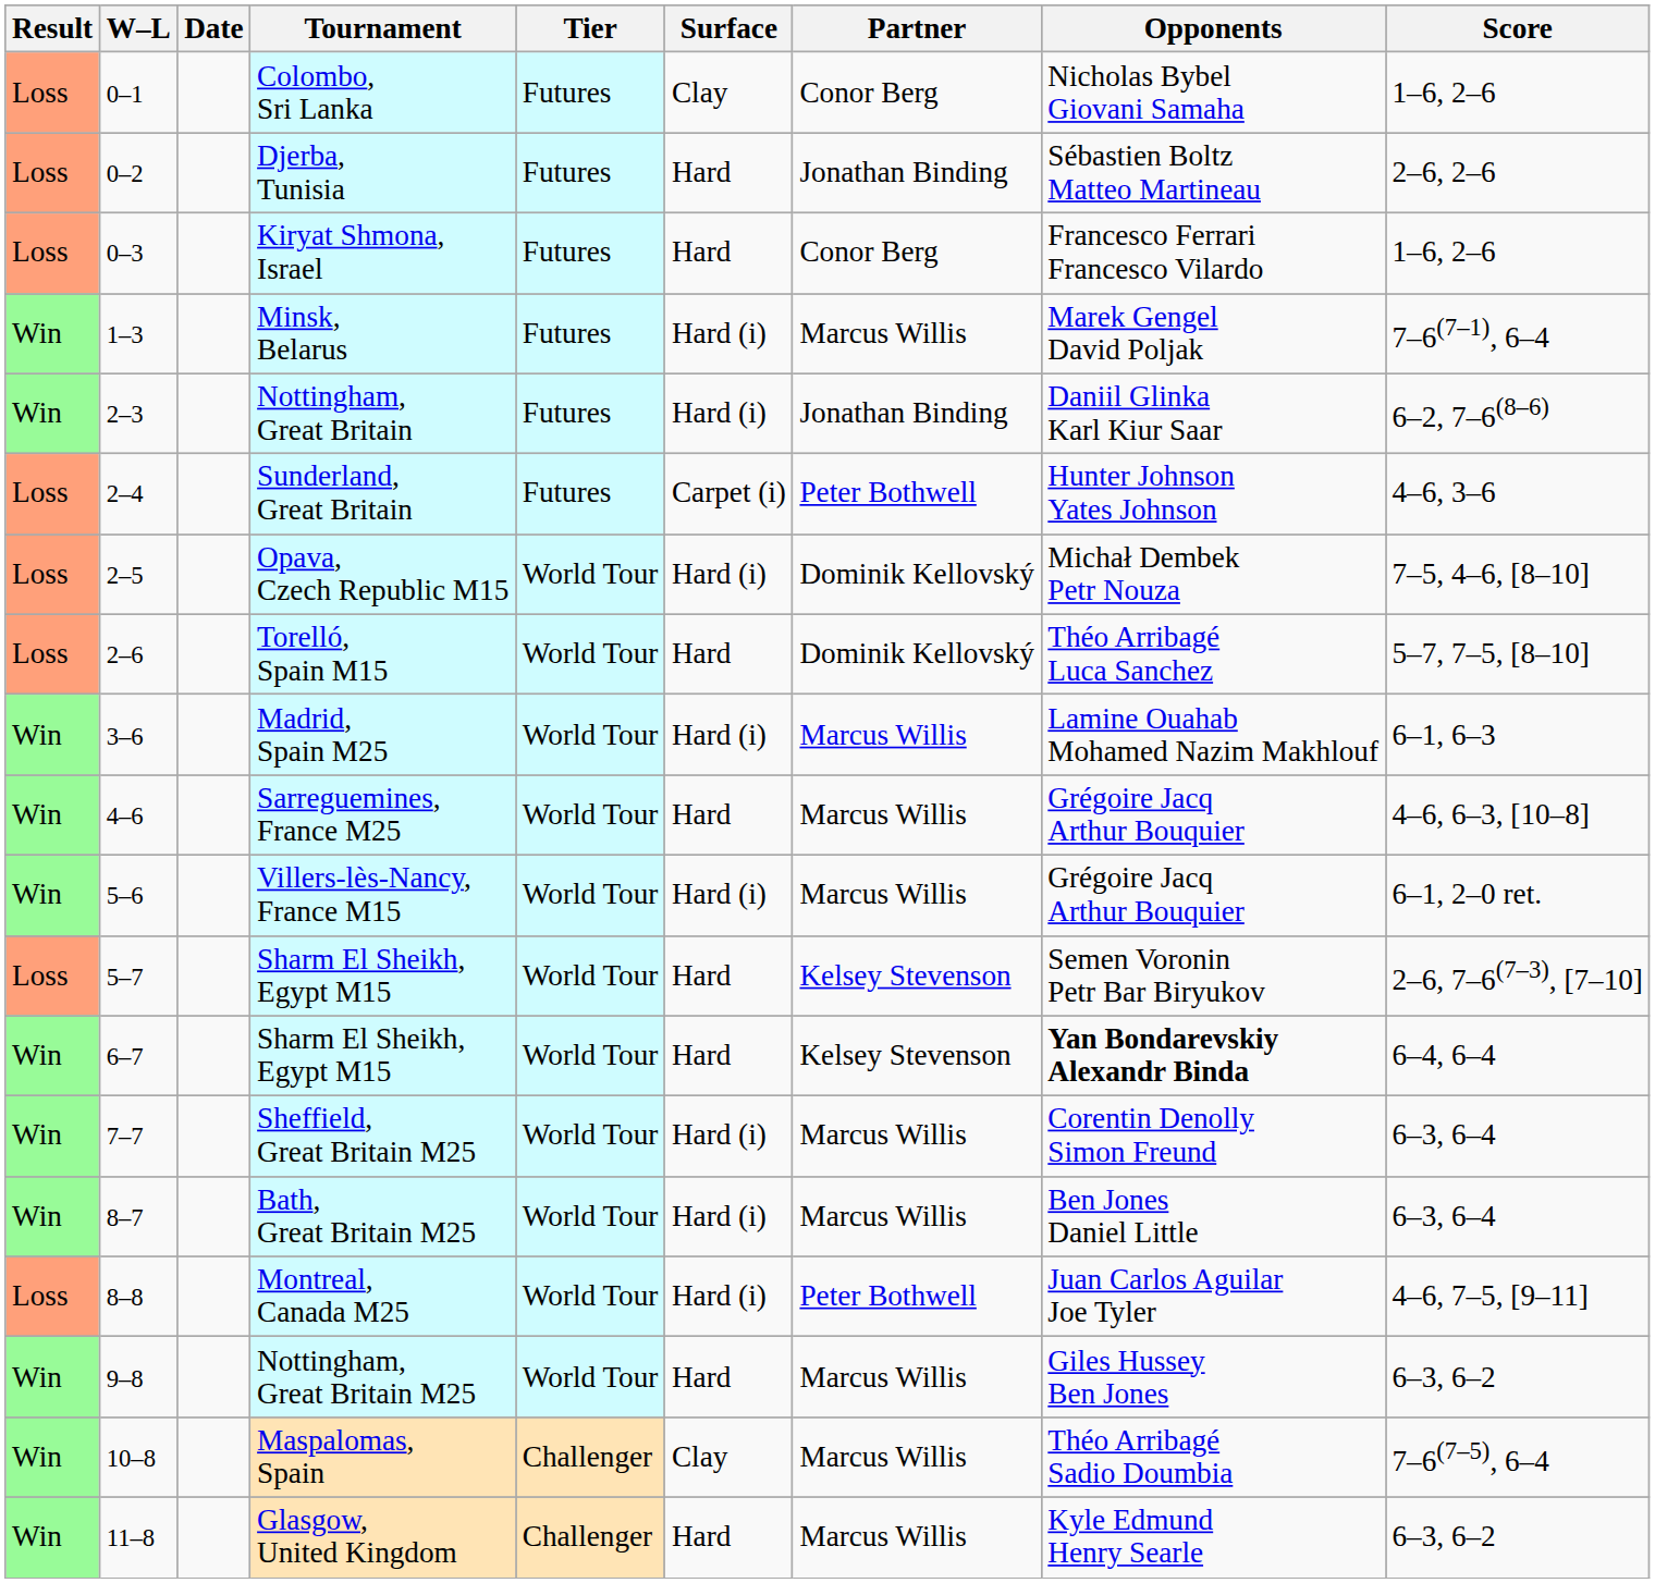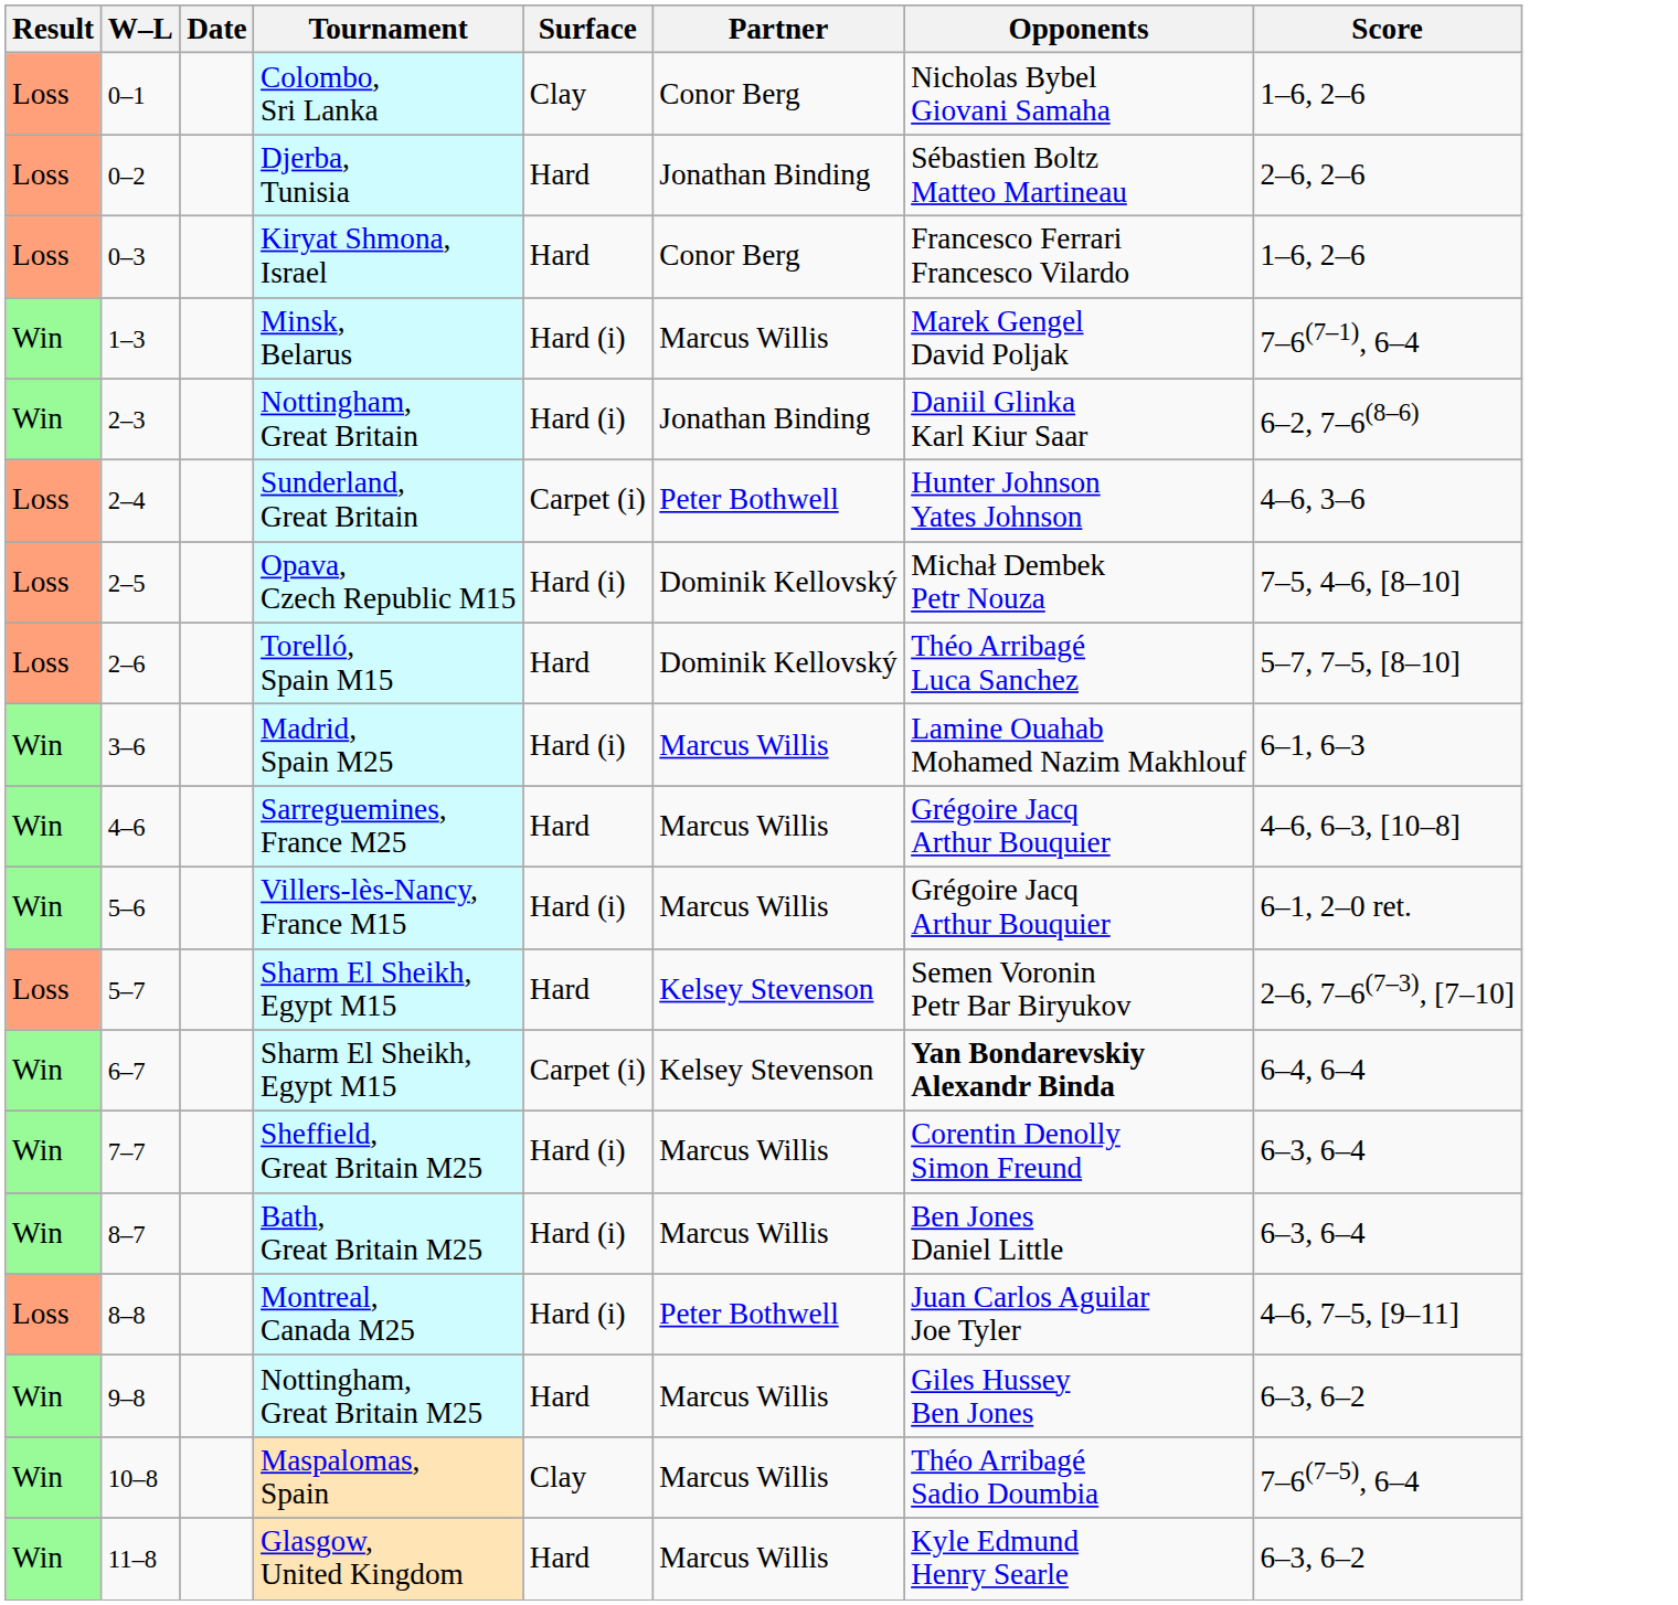- column: Tier | Futures | Futures | Futures | Futures | Futures | Futures | World Tour | World Tour | World Tour | World Tour | World Tour | World Tour | World Tour | World Tour | World Tour | World Tour | World Tour | Challenger | Challenger
6–7 / Sharm El Sheikh, Egypt M15 | Surface: Hard -> Carpet (i)
